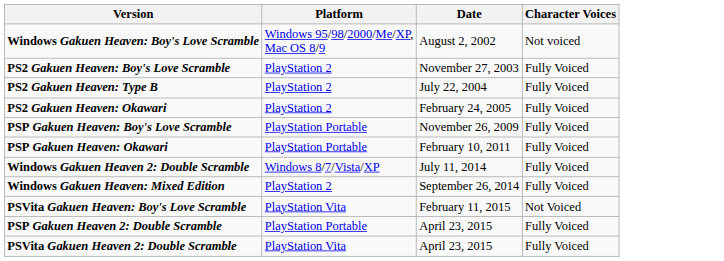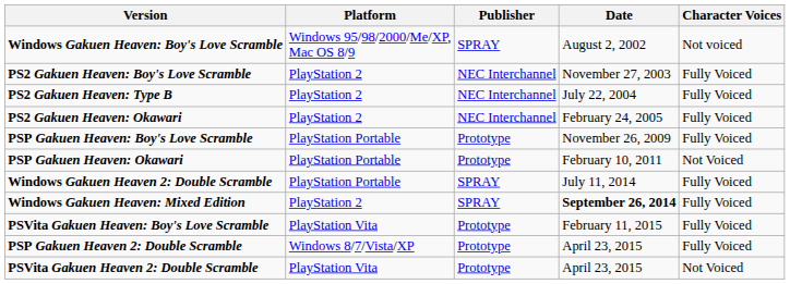+ column: Publisher | SPRAY | NEC Interchannel | NEC Interchannel | NEC Interchannel | Prototype | Prototype | SPRAY | SPRAY | Prototype | Prototype | Prototype
PSP Gakuen Heaven: Okawari | Character Voices: Fully Voiced -> Not Voiced
Windows Gakuen Heaven 2: Double Scramble | Platform: Windows 8/7/Vista/XP -> PlayStation Portable
Windows Gakuen Heaven: Mixed Edition | Date: normal -> bold
PSVita Gakuen Heaven: Boy's Love Scramble | Character Voices: Not Voiced -> Fully Voiced
PSP Gakuen Heaven 2: Double Scramble | Platform: PlayStation Portable -> Windows 8/7/Vista/XP
PSVita Gakuen Heaven 2: Double Scramble | Character Voices: Fully Voiced -> Not Voiced
